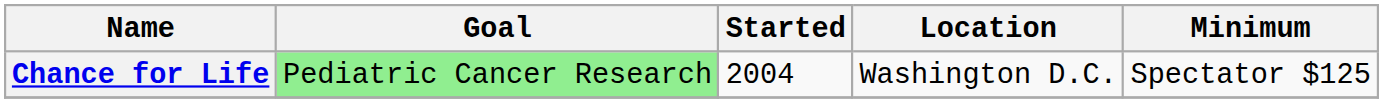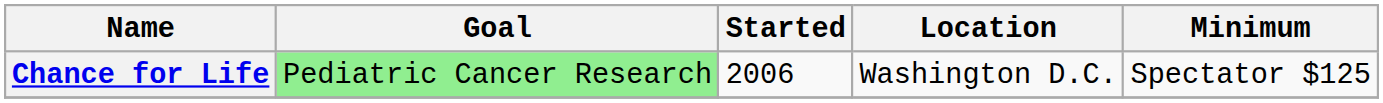Chance for Life | Started: 2004 -> 2006
